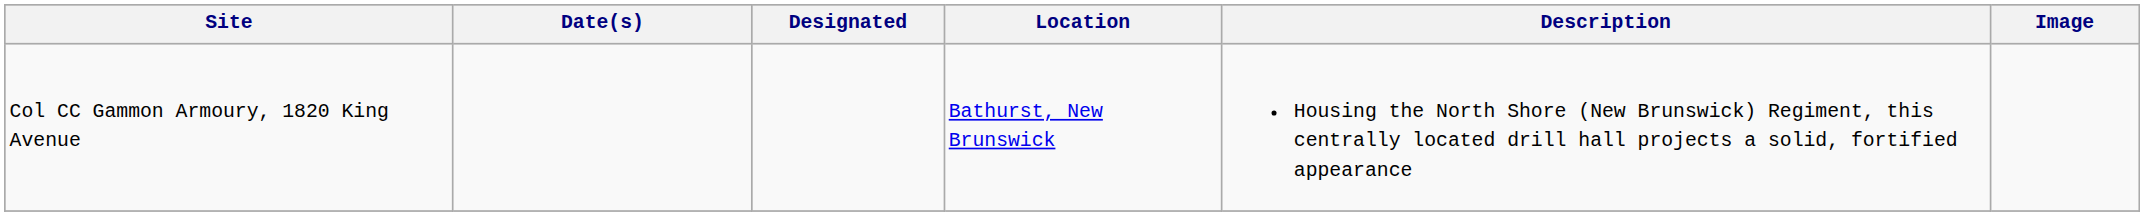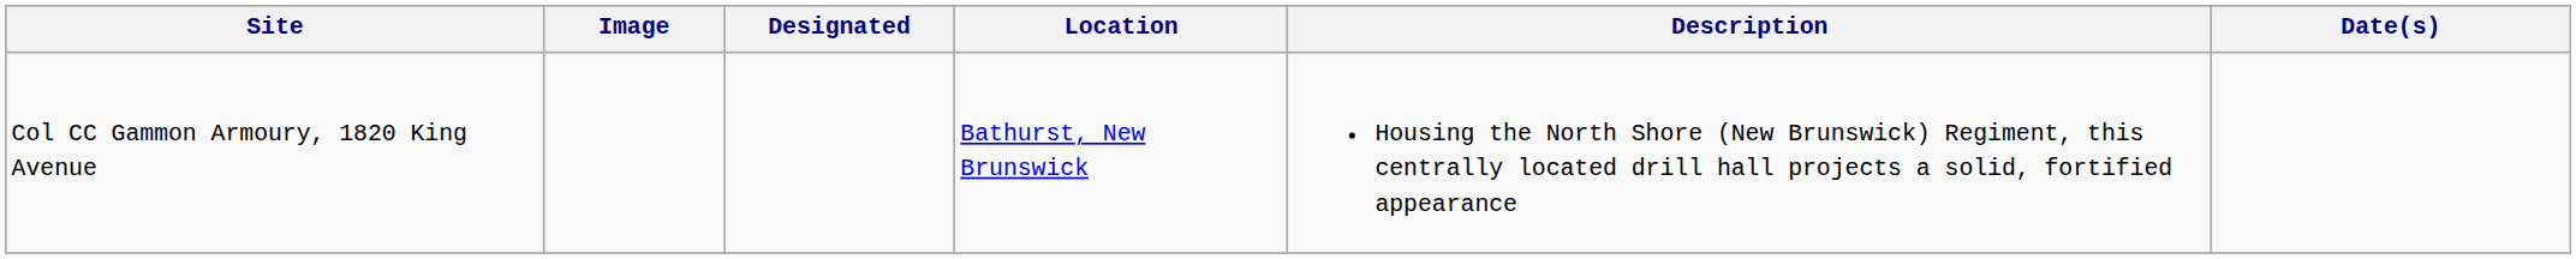columns swapped: Date(s) <-> Image
